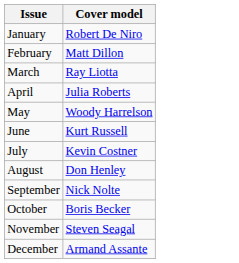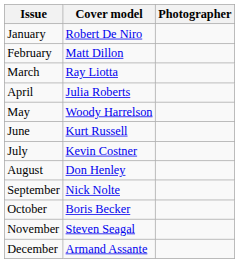+ column: Photographer
